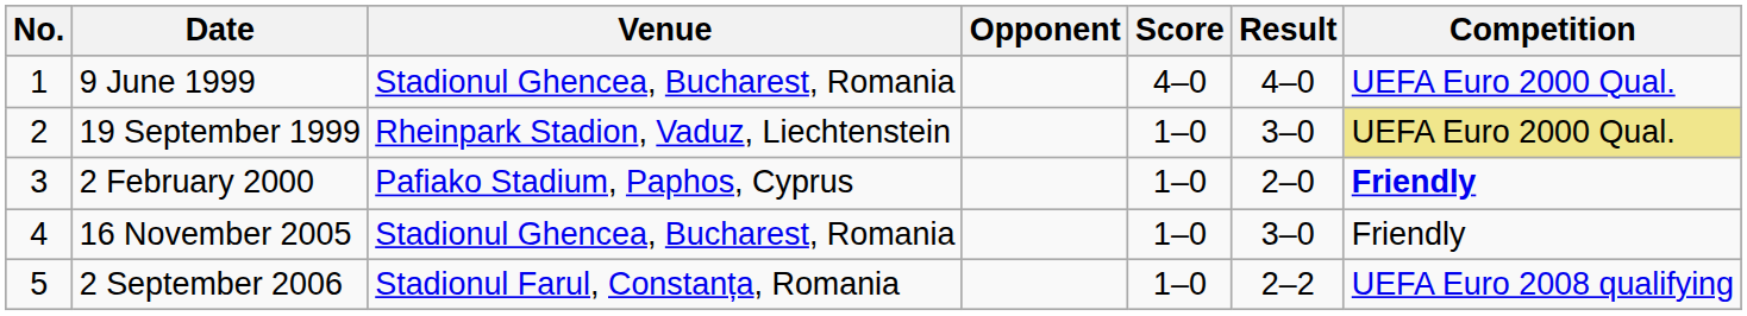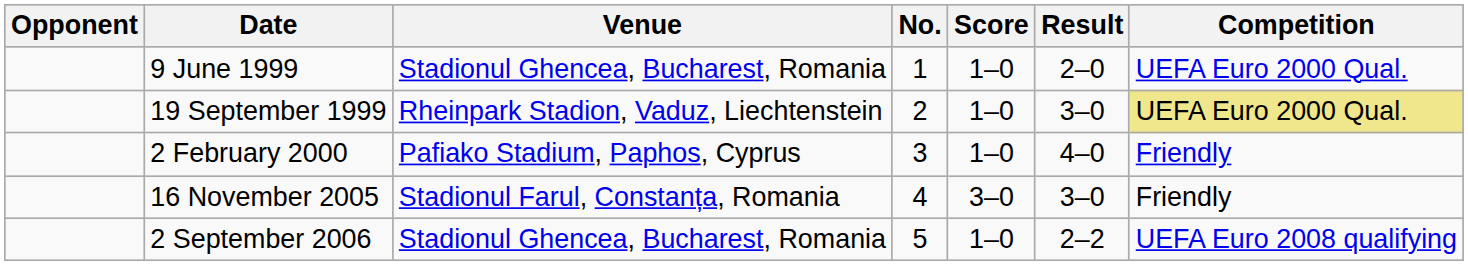columns swapped: No. <-> Opponent
9 June 1999 | Score: 4–0 -> 1–0
9 June 1999 | Result: 4–0 -> 2–0
2 February 2000 | Result: 2–0 -> 4–0
2 February 2000 | Competition: bold -> normal
16 November 2005 | Venue: Stadionul Ghencea, Bucharest, Romania -> Stadionul Farul, Constanța, Romania
16 November 2005 | Score: 1–0 -> 3–0
2 September 2006 | Venue: Stadionul Farul, Constanța, Romania -> Stadionul Ghencea, Bucharest, Romania
